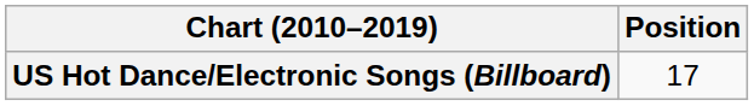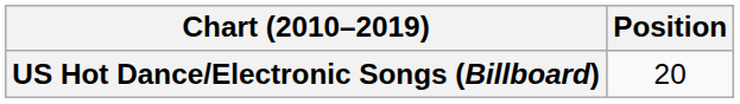US Hot Dance/Electronic Songs (Billboard) | Position: 17 -> 20
